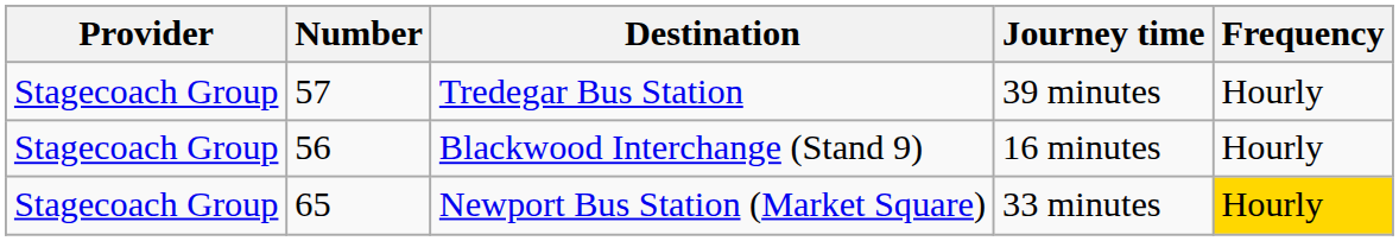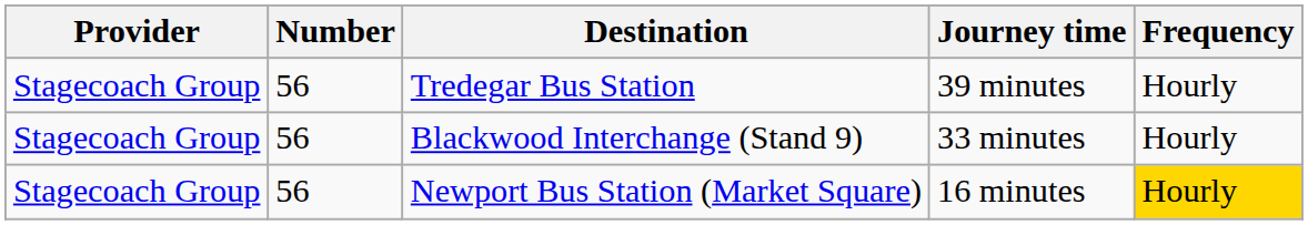Tredegar Bus Station | Number: 57 -> 56
Blackwood Interchange (Stand 9) | Journey time: 16 minutes -> 33 minutes
Newport Bus Station (Market Square) | Number: 65 -> 56
Newport Bus Station (Market Square) | Journey time: 33 minutes -> 16 minutes
